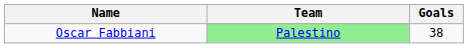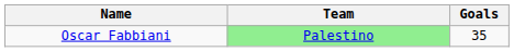Oscar Fabbiani | Goals: 38 -> 35
